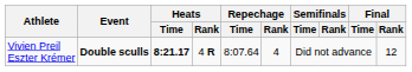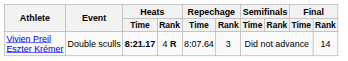Vivien Preil Eszter Krémer | Event: bold -> normal
Vivien Preil Eszter Krémer | Repechage / Rank: 4 -> 3
Vivien Preil Eszter Krémer | Final / Rank: 12 -> 14
